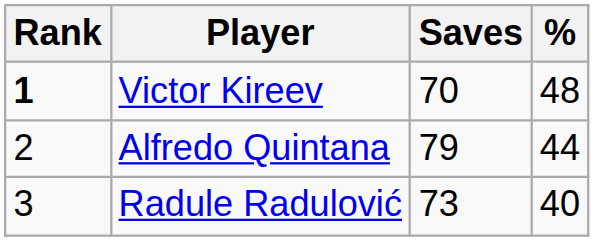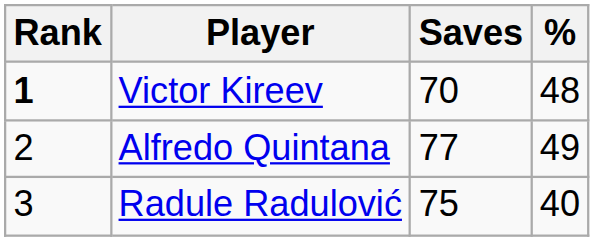Alfredo Quintana | Saves: 79 -> 77
Alfredo Quintana | %: 44 -> 49
Radule Radulović | Saves: 73 -> 75
